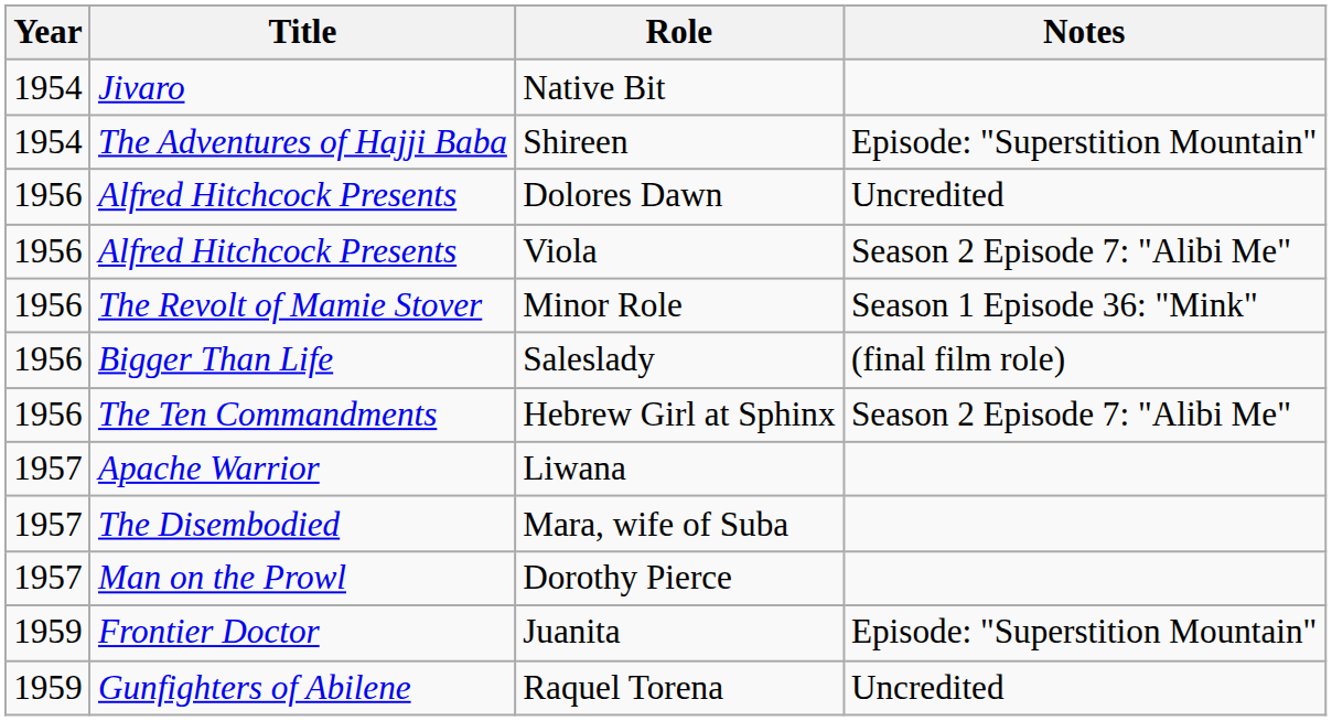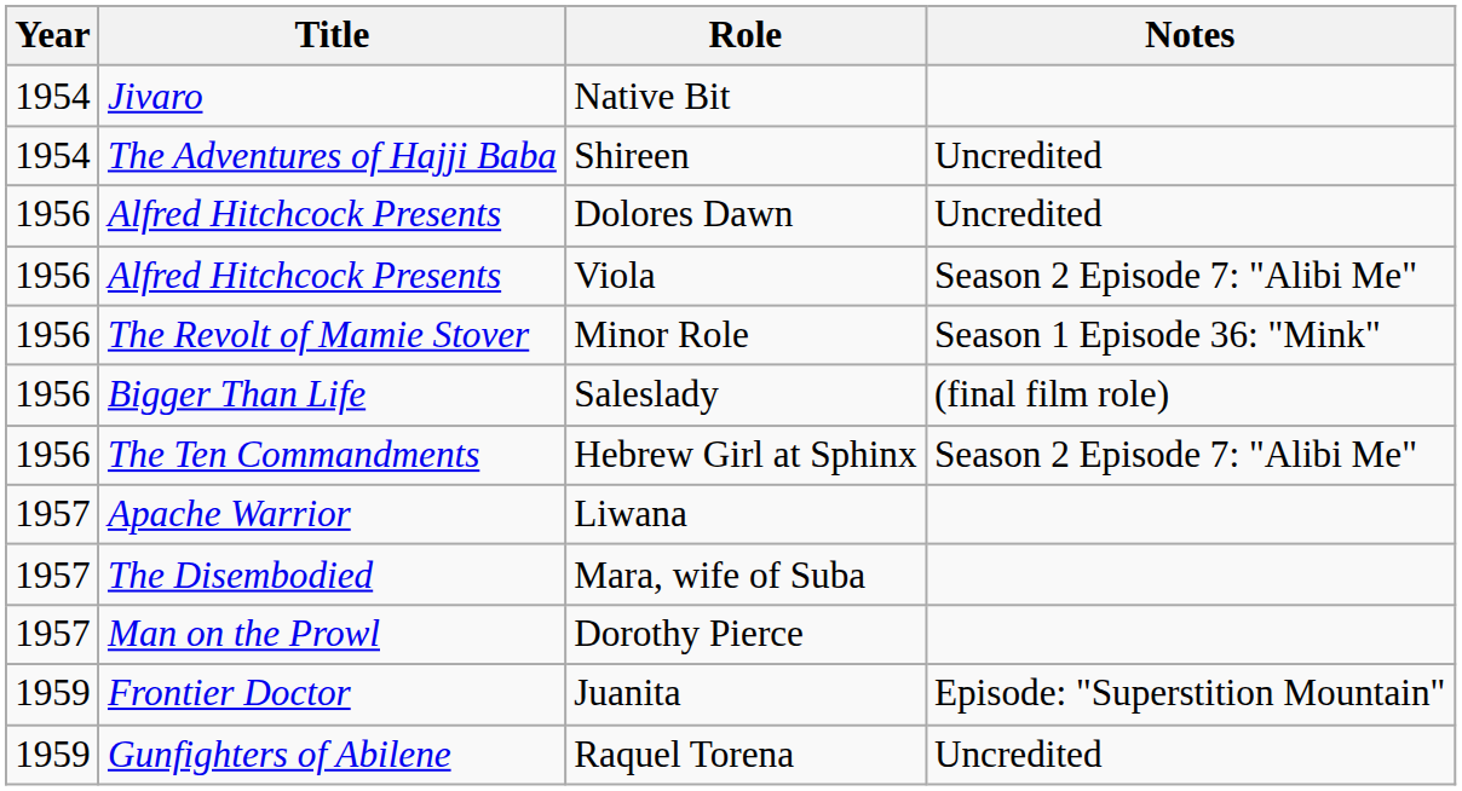Shireen | Notes: Episode: "Superstition Mountain" -> Uncredited
